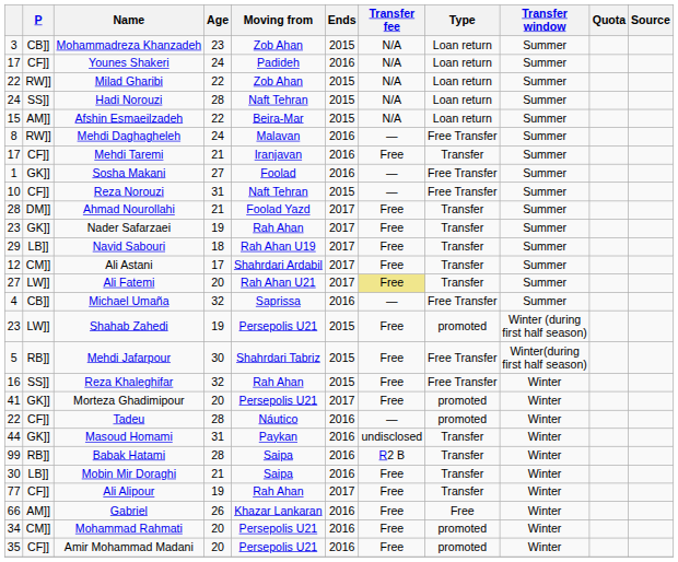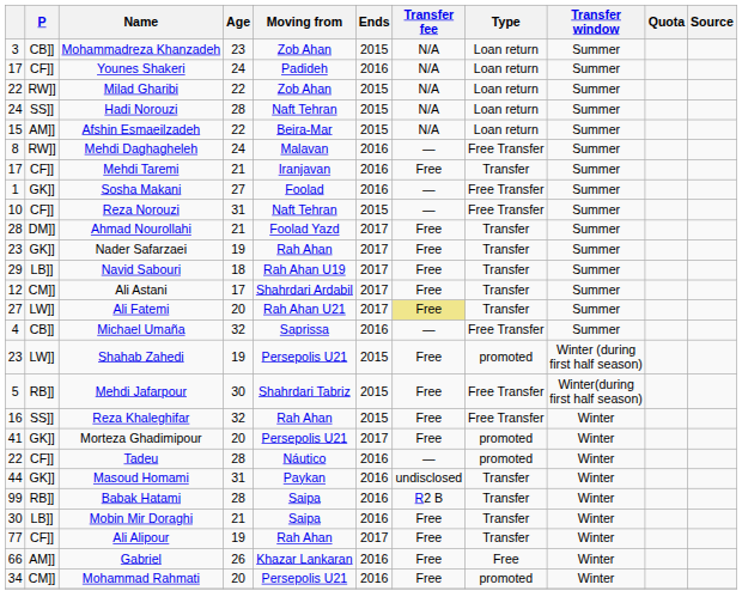- row: 35 | CF]] | Amir Mohammad Madani | 20 | Persepolis U21 | 2016 | Free | promoted | Winter
